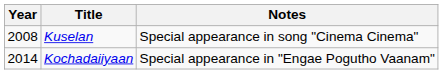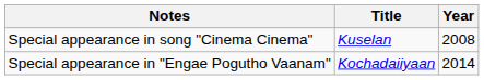columns swapped: Year <-> Notes
